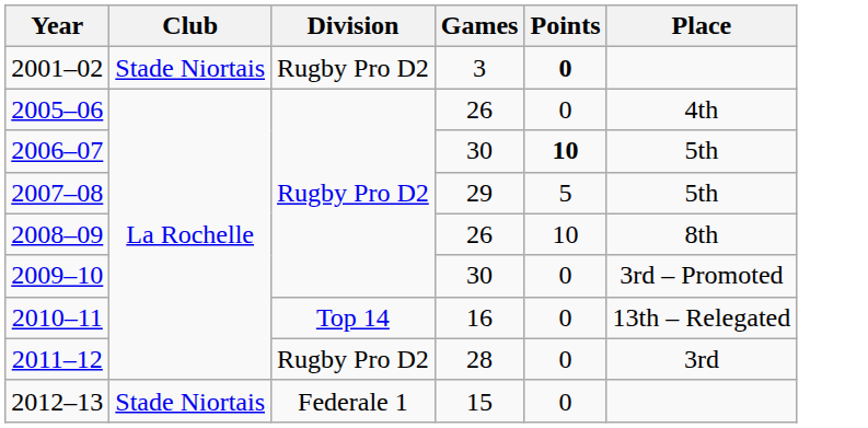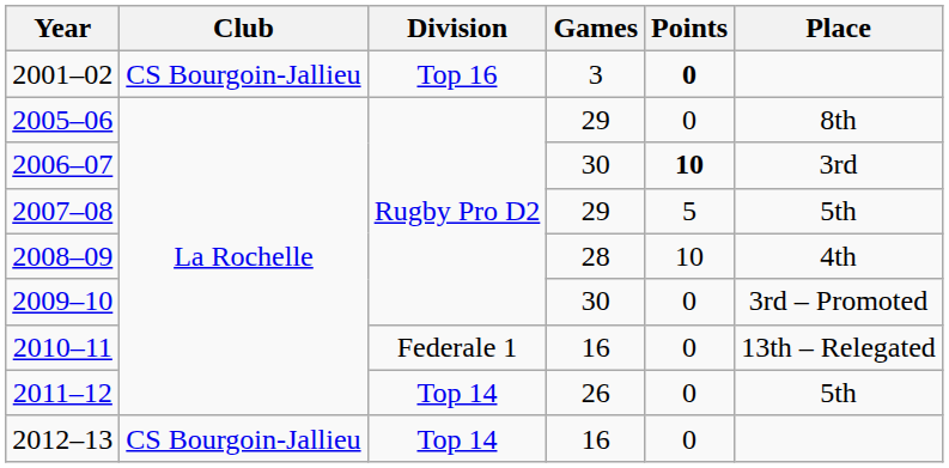2001–02 | Club: Stade Niortais -> CS Bourgoin-Jallieu
2001–02 | Division: Rugby Pro D2 -> Top 16
2005–06 | Games: 26 -> 29
2005–06 | Place: 4th -> 8th
2006–07 | Place: 5th -> 3rd
2008–09 | Games: 26 -> 28
2008–09 | Place: 8th -> 4th
2010–11 | Division: Top 14 -> Federale 1
2011–12 | Division: Rugby Pro D2 -> Top 14
2011–12 | Games: 28 -> 26
2011–12 | Place: 3rd -> 5th
2012–13 | Club: Stade Niortais -> CS Bourgoin-Jallieu
2012–13 | Division: Federale 1 -> Top 14
2012–13 | Games: 15 -> 16
